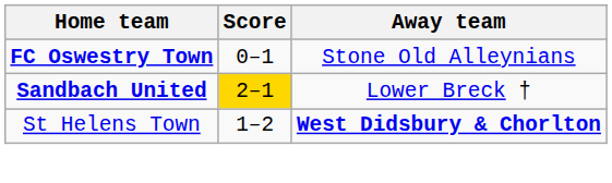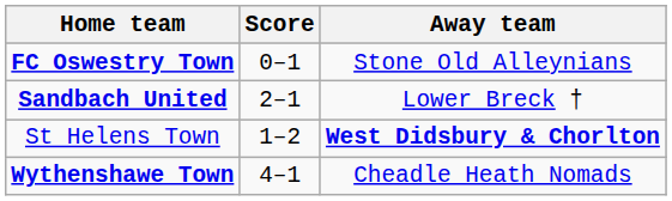Sandbach United | Score: gold background -> no background
+ row: Wythenshawe Town | 4–1 | Cheadle Heath Nomads
